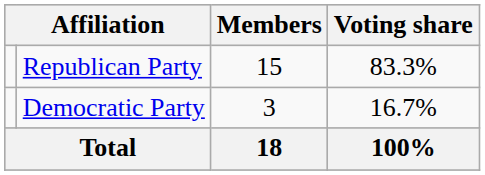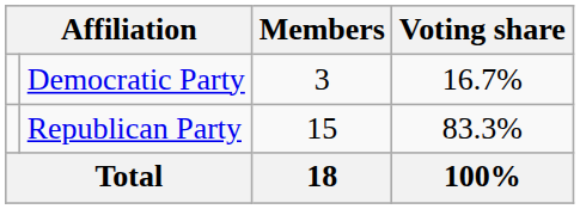rows swapped: Democratic Party <-> Republican Party
